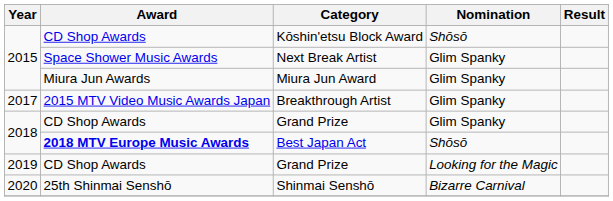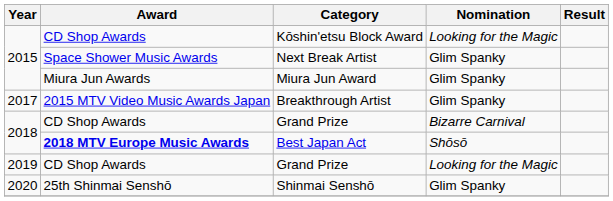Kōshin'etsu Block Award | Nomination: Shōsō -> Looking for the Magic
2018 / Grand Prize | Nomination: Glim Spanky -> Bizarre Carnival
Shinmai Senshō | Nomination: Bizarre Carnival -> Glim Spanky
